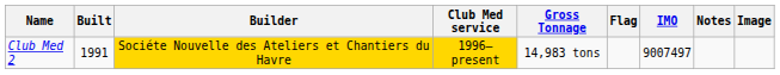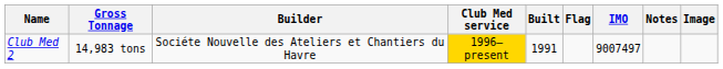columns swapped: Built <-> Gross Tonnage
Club Med 2 | Builder: gold background -> no background
